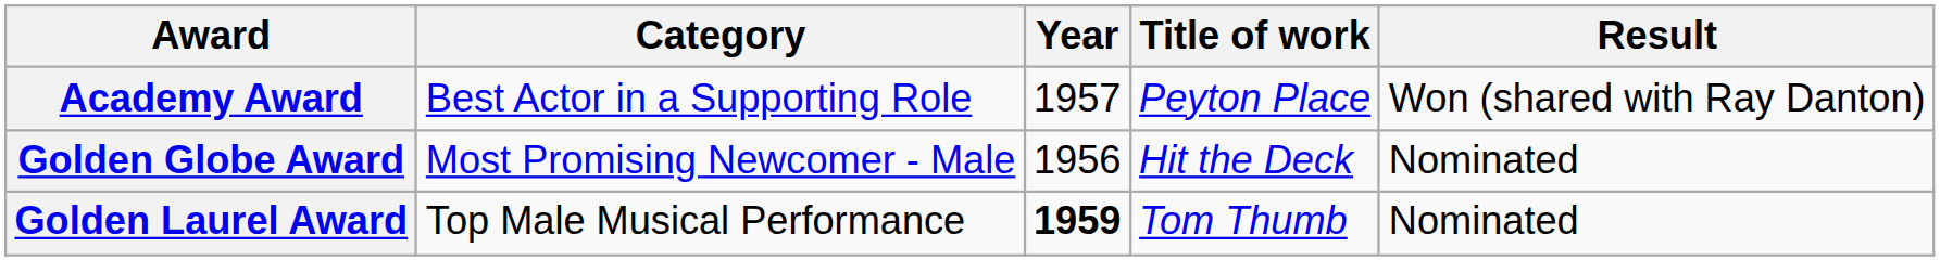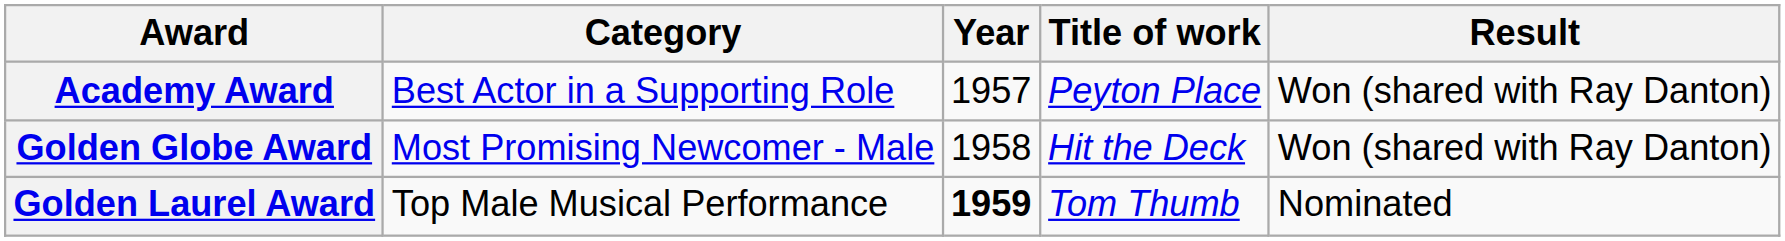Golden Globe Award | Year: 1956 -> 1958
Golden Globe Award | Result: Nominated -> Won (shared with Ray Danton)
